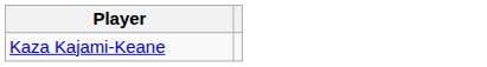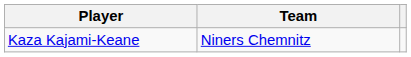+ column: Team | Niners Chemnitz
